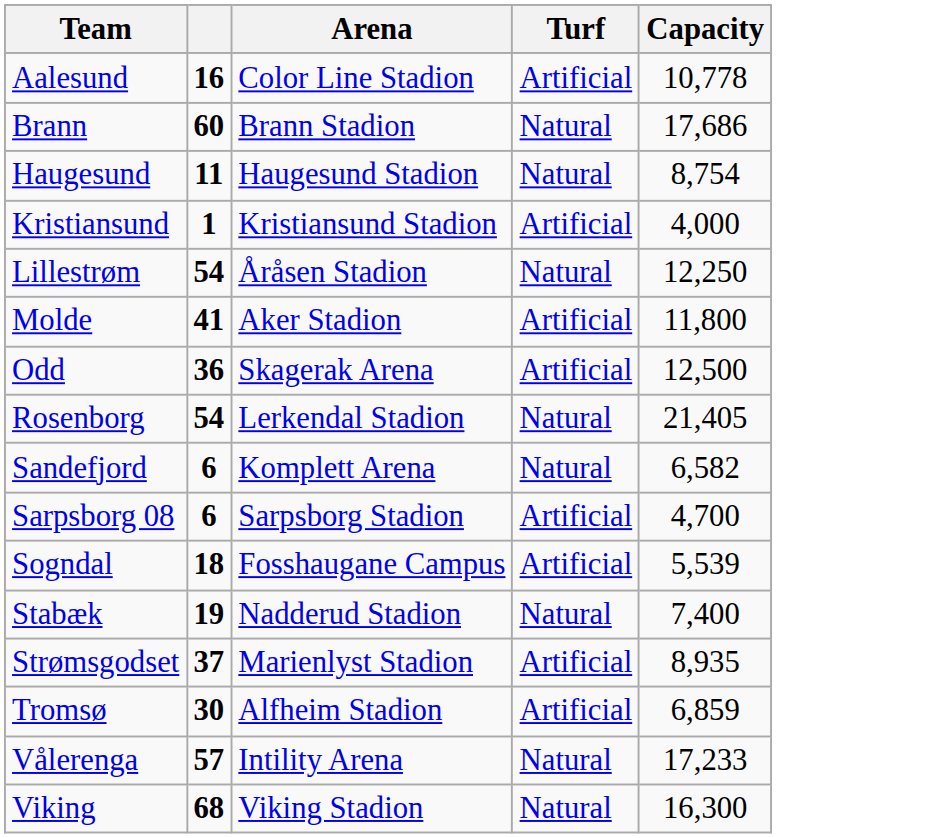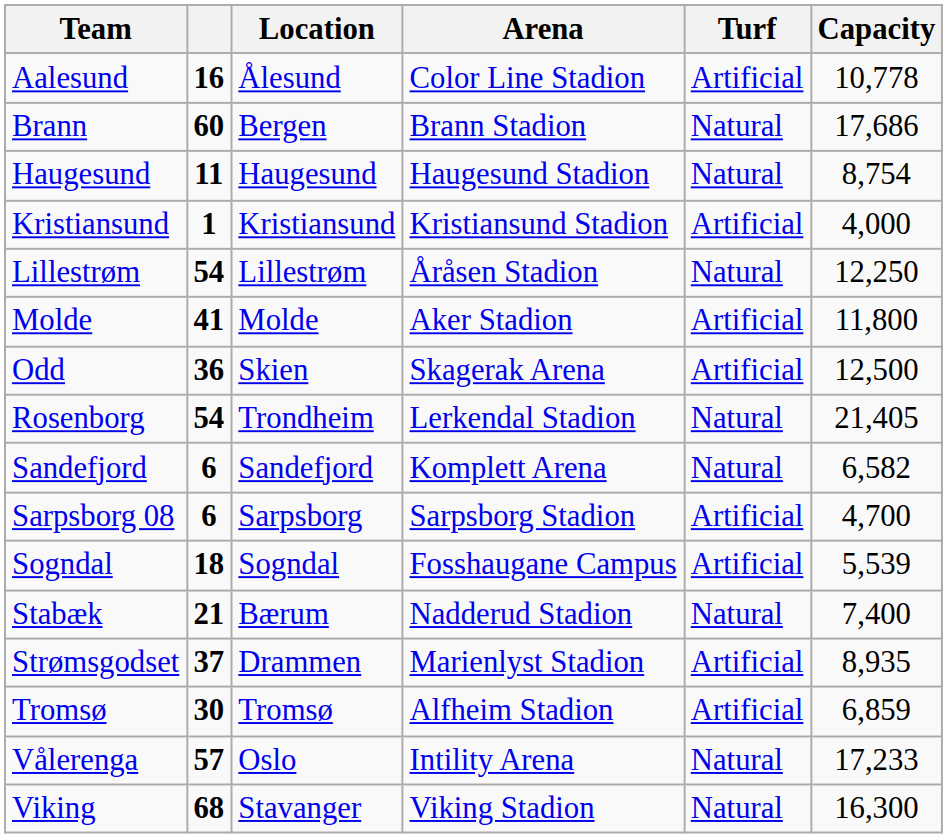+ column: Location | Ålesund | Bergen | Haugesund | Kristiansund | Lillestrøm | Molde | Skien | Trondheim | Sandefjord | Sarpsborg | Sogndal | Bærum | Drammen | Tromsø | Oslo | Stavanger
Stabæk | column 2: 19 -> 21
